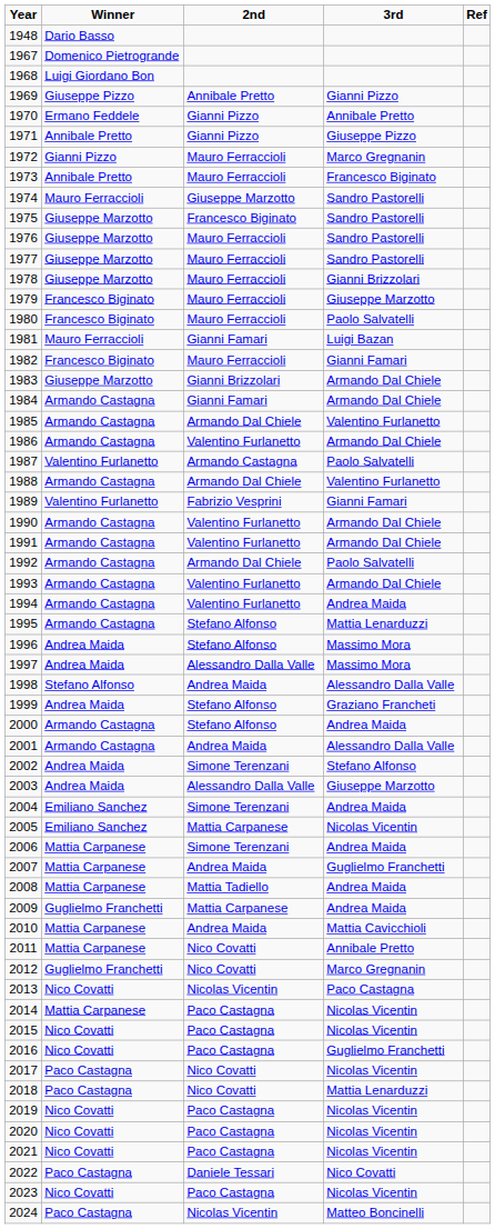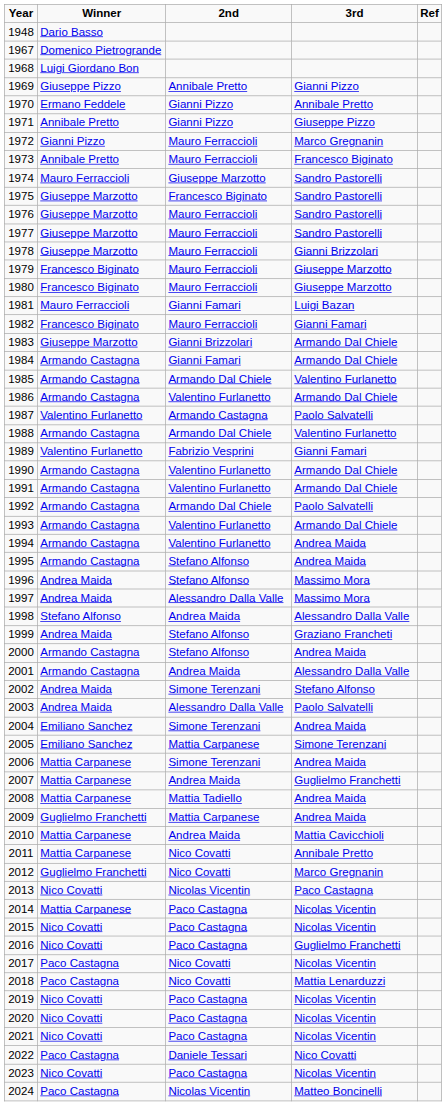1980 | 3rd: Paolo Salvatelli -> Giuseppe Marzotto
1995 | 3rd: Mattia Lenarduzzi -> Andrea Maida
2003 | 3rd: Giuseppe Marzotto -> Paolo Salvatelli
2005 | 3rd: Nicolas Vicentin -> Simone Terenzani
